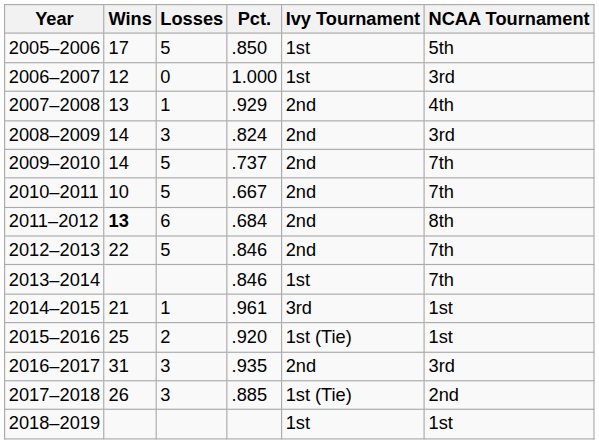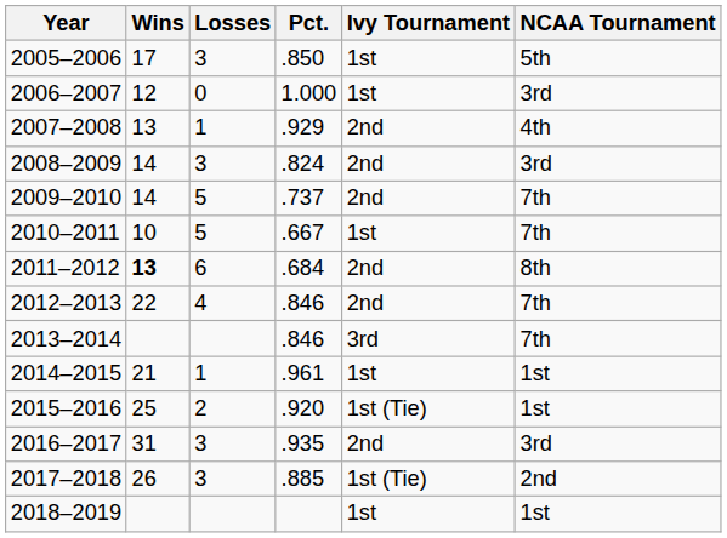2005–2006 | Losses: 5 -> 3
2010–2011 | Ivy Tournament: 2nd -> 1st
2012–2013 | Losses: 5 -> 4
2013–2014 | Ivy Tournament: 1st -> 3rd
2014–2015 | Ivy Tournament: 3rd -> 1st
